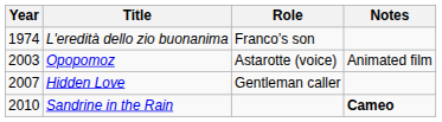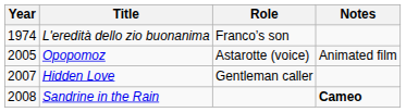Opopomoz | Year: 2003 -> 2005
Sandrine in the Rain | Year: 2010 -> 2008
